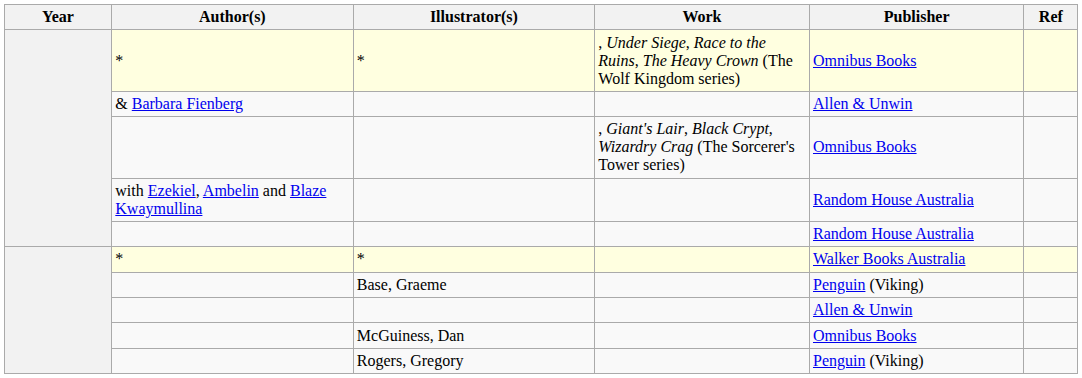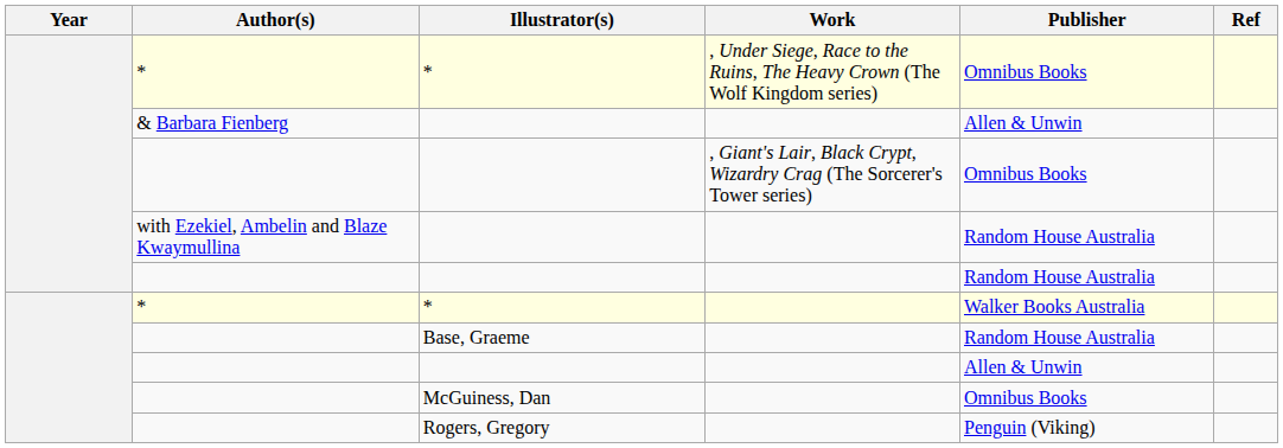Base, Graeme | Publisher: Penguin (Viking) -> Random House Australia
